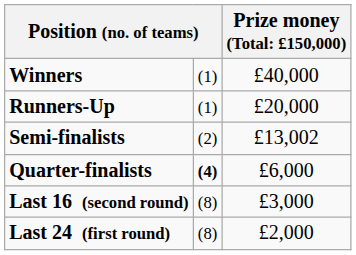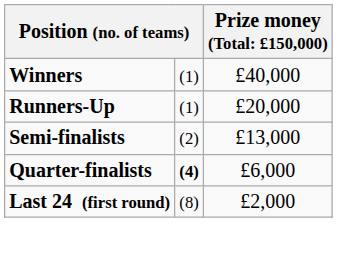Semi-finalists | column 3: £13,002 -> £13,000
- row: Last 16 (second round) | (8) | £3,000
